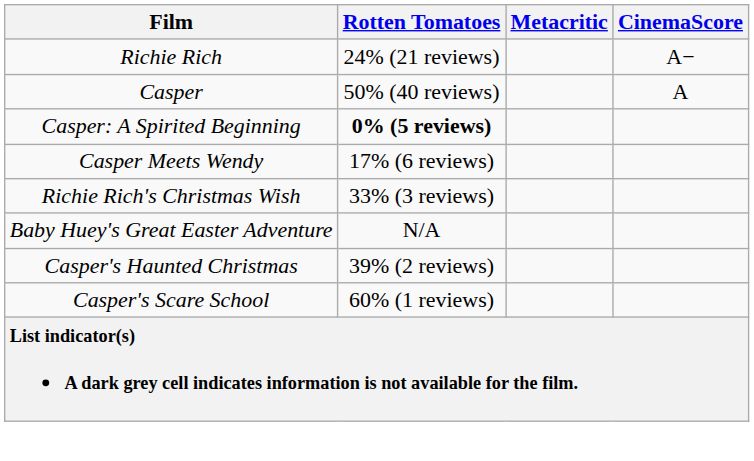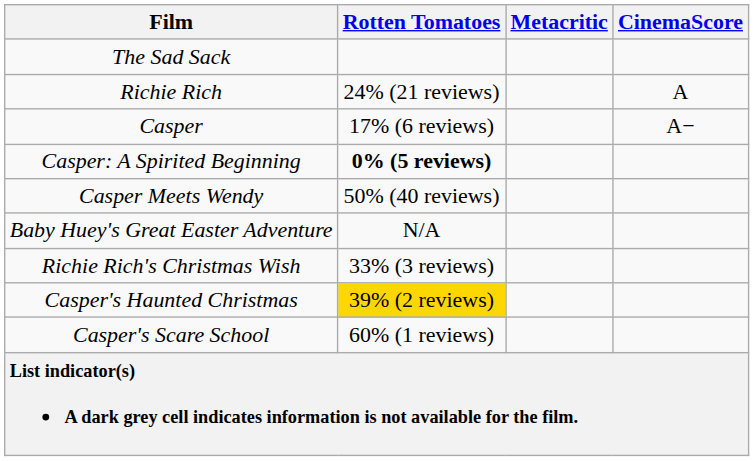+ row: The Sad Sack
Richie Rich | CinemaScore: A− -> A
Casper | Rotten Tomatoes: 50% (40 reviews) -> 17% (6 reviews)
Casper | CinemaScore: A -> A−
Casper Meets Wendy | Rotten Tomatoes: 17% (6 reviews) -> 50% (40 reviews)
rows swapped: Richie Rich's Christmas Wish <-> Baby Huey's Great Easter Adventure
Casper's Haunted Christmas | Rotten Tomatoes: no background -> gold background
